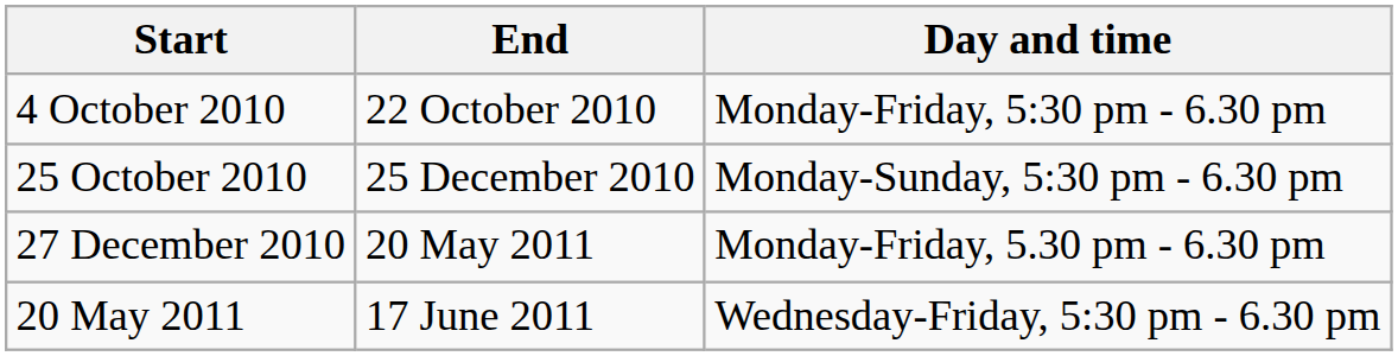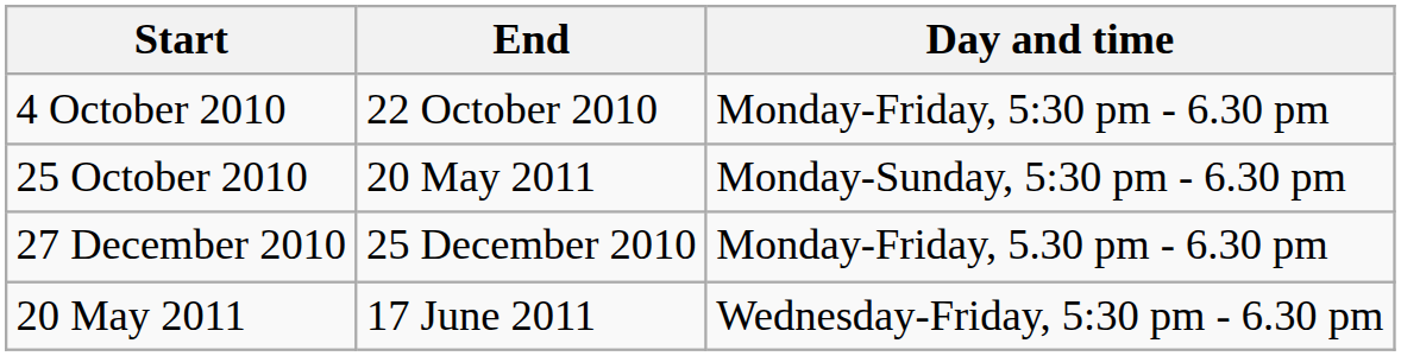25 October 2010 | End: 25 December 2010 -> 20 May 2011
27 December 2010 | End: 20 May 2011 -> 25 December 2010
